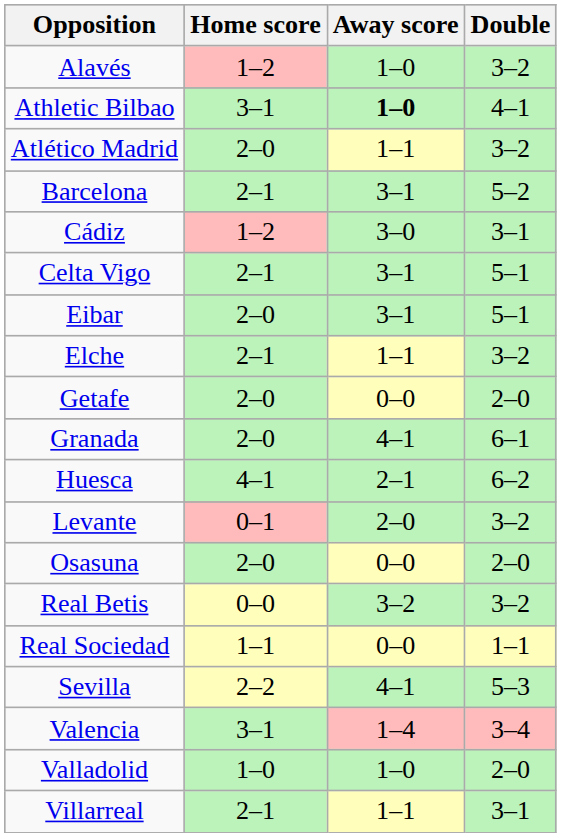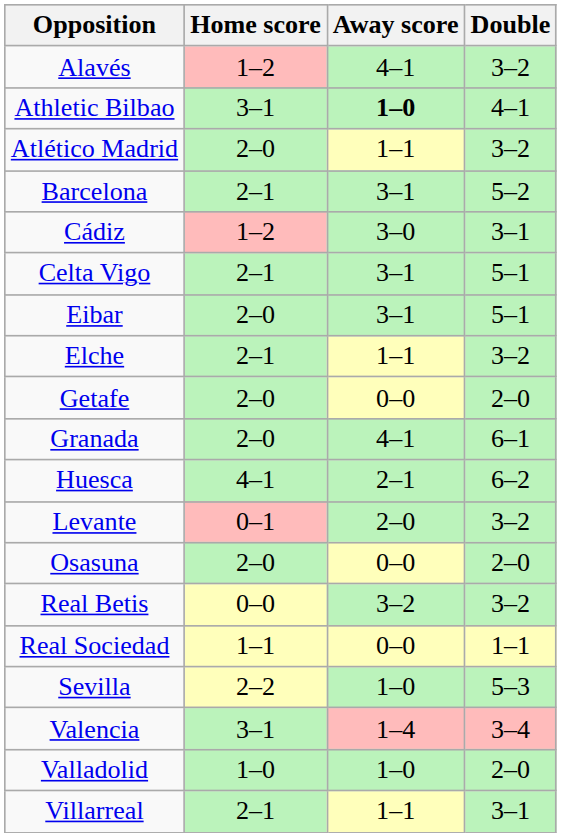Alavés | Away score: 1–0 -> 4–1
Sevilla | Away score: 4–1 -> 1–0
